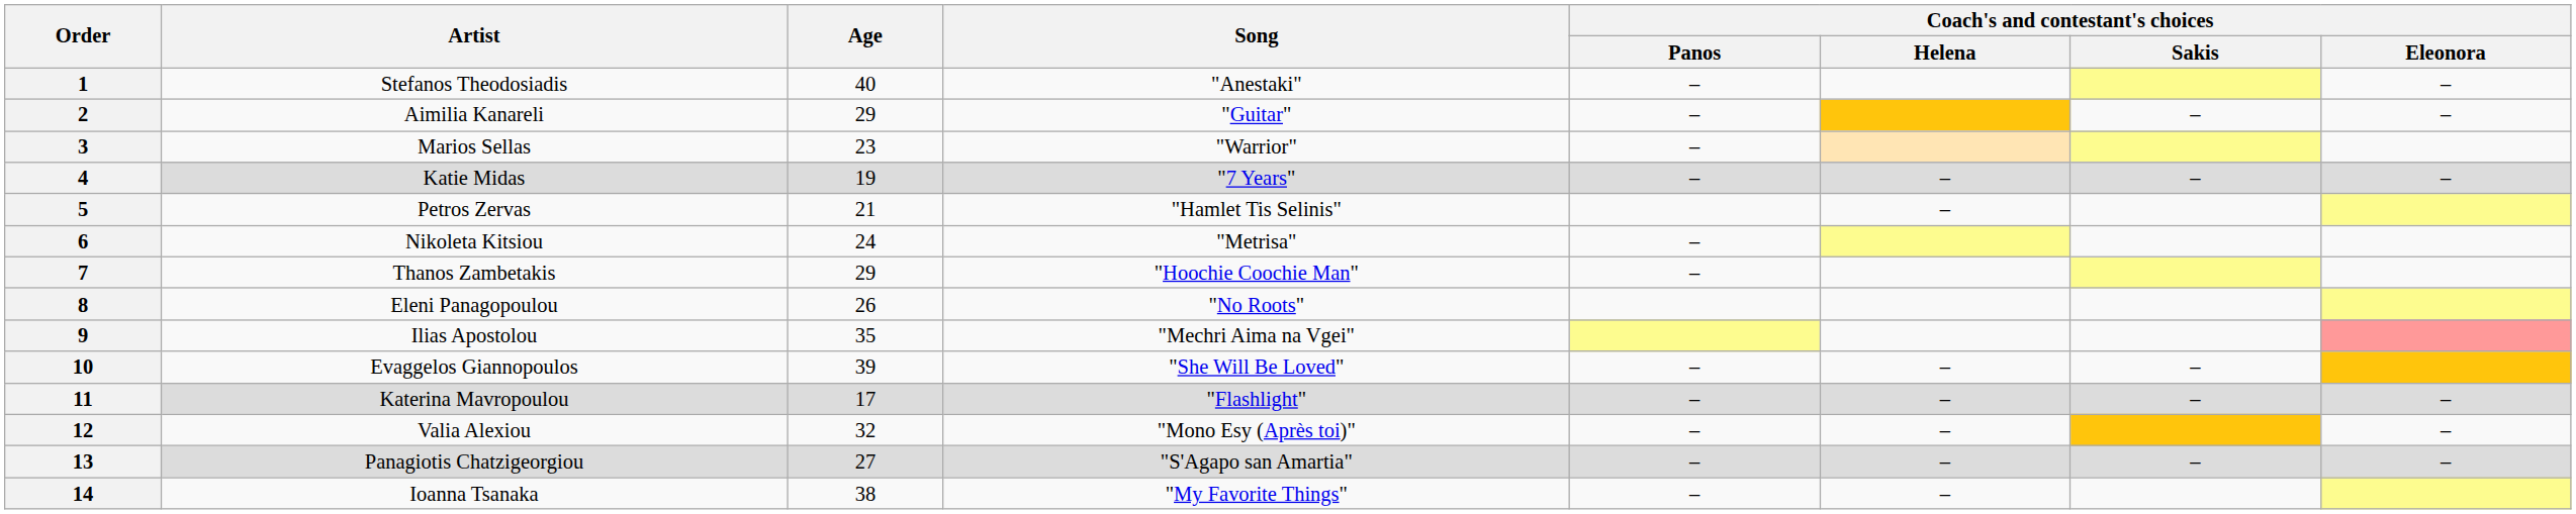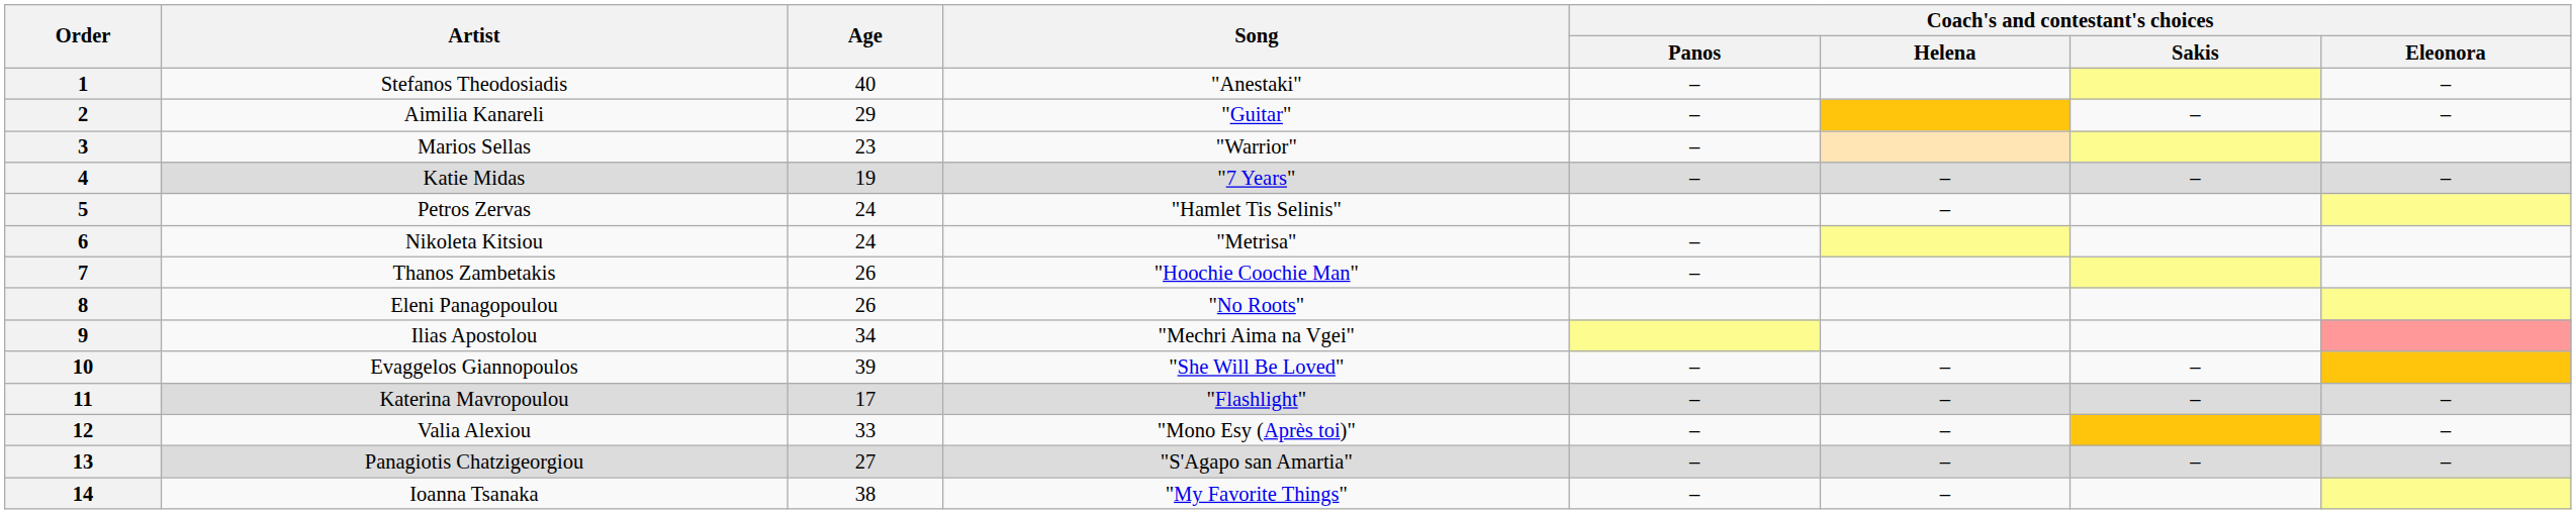5 | Age: 21 -> 24
7 | Age: 29 -> 26
9 | Age: 35 -> 34
12 | Age: 32 -> 33
